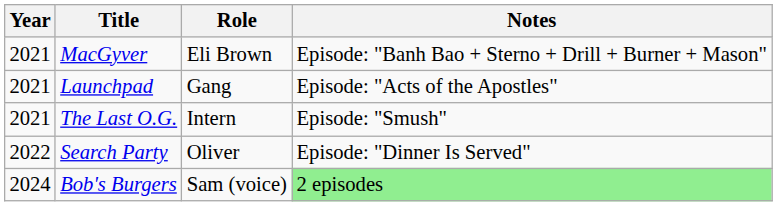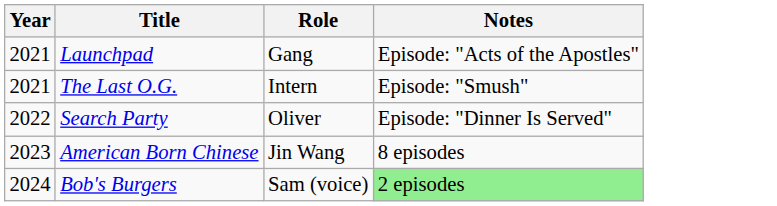- row: 2021 | MacGyver | Eli Brown | Episode: "Banh Bao + Sterno + Drill + Burner + Mason"
+ row: 2023 | American Born Chinese | Jin Wang | 8 episodes
